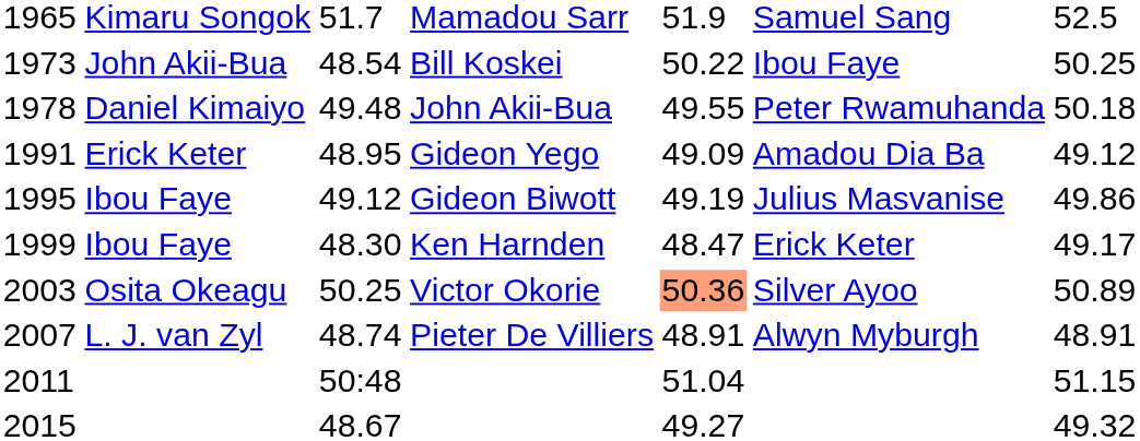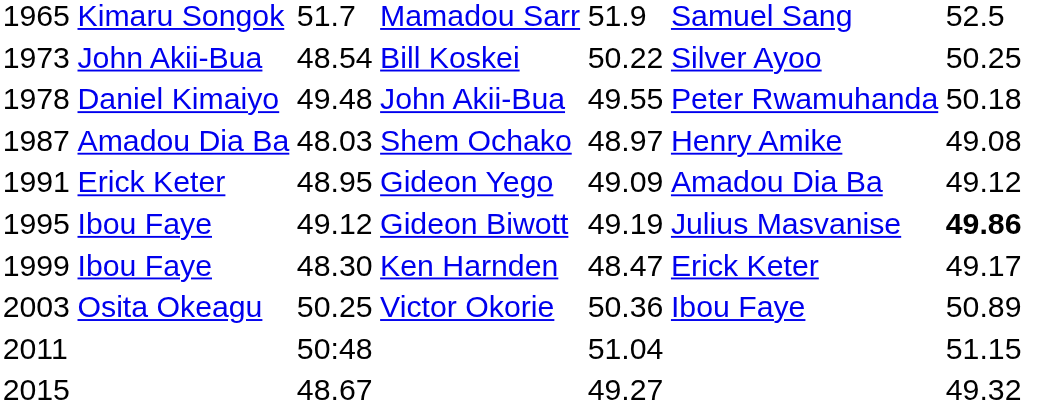Bill Koskei | column 6: Ibou Faye -> Silver Ayoo
+ row: 1987 | Amadou Dia Ba | 48.03 | Shem Ochako | 48.97 | Henry Amike | 49.08
Gideon Biwott | column 7: normal -> bold
Victor Okorie | column 5: lightsalmon background -> no background
Victor Okorie | column 6: Silver Ayoo -> Ibou Faye
- row: 2007 | L. J. van Zyl | 48.74 | Pieter De Villiers | 48.91 | Alwyn Myburgh | 48.91
